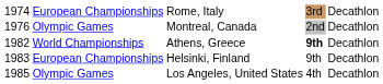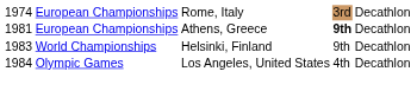- row: 1976 | Olympic Games | Montreal, Canada | 2nd | Decathlon
Athens, Greece | column 1: 1982 -> 1981
Athens, Greece | column 2: World Championships -> European Championships
Helsinki, Finland | column 2: European Championships -> World Championships
Los Angeles, United States | column 1: 1985 -> 1984
